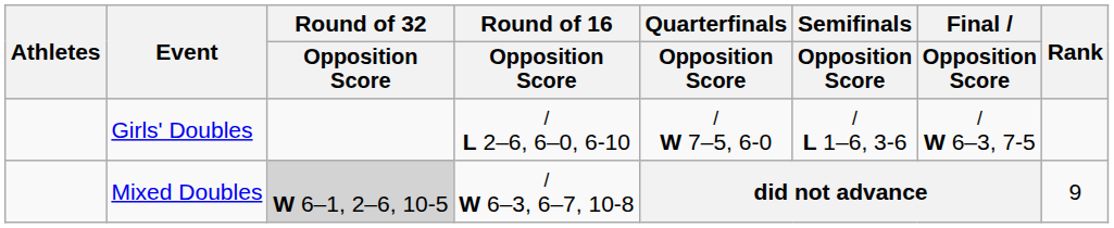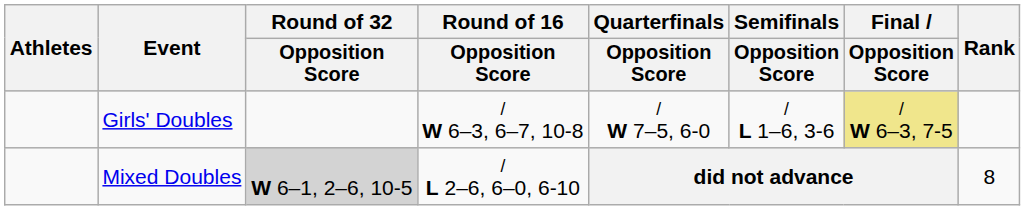Girls' Doubles | Round of 16 / Opposition Score: / L 2–6, 6–0, 6-10 -> / W 6–3, 6–7, 10-8
Girls' Doubles | Final / Opposition Score: no background -> khaki background
Mixed Doubles | Round of 16 / Opposition Score: / W 6–3, 6–7, 10-8 -> / L 2–6, 6–0, 6-10
Mixed Doubles | Rank: 9 -> 8
